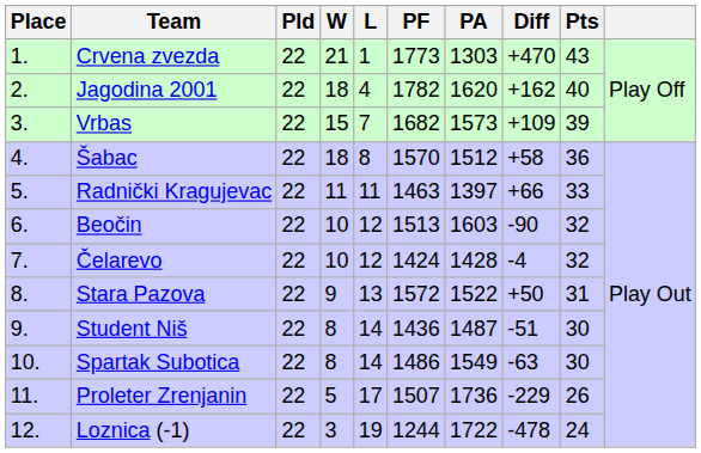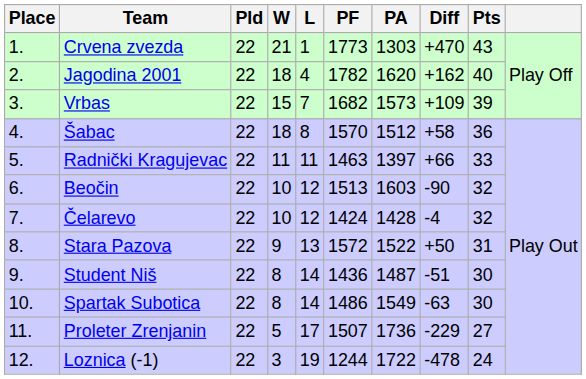Proleter Zrenjanin | Pts: 26 -> 27
